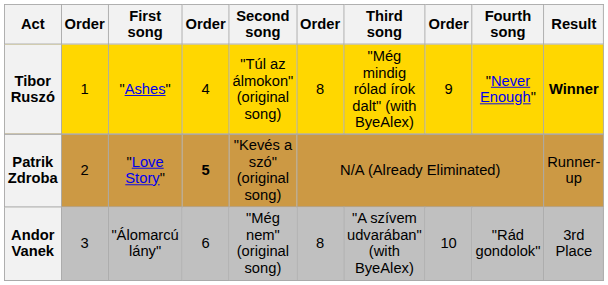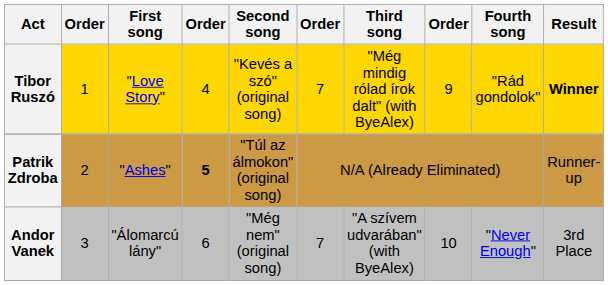Tibor Ruszó | First song: "Ashes" -> "Love Story"
Tibor Ruszó | Second song: "Túl az álmokon" (original song) -> "Kevés a szó" (original song)
Tibor Ruszó | column 6: 8 -> 7
Tibor Ruszó | Fourth song: "Never Enough" -> "Rád gondolok"
Patrik Zdroba | First song: "Love Story" -> "Ashes"
Patrik Zdroba | Second song: "Kevés a szó" (original song) -> "Túl az álmokon" (original song)
Andor Vanek | column 6: 8 -> 7
Andor Vanek | Fourth song: "Rád gondolok" -> "Never Enough"
